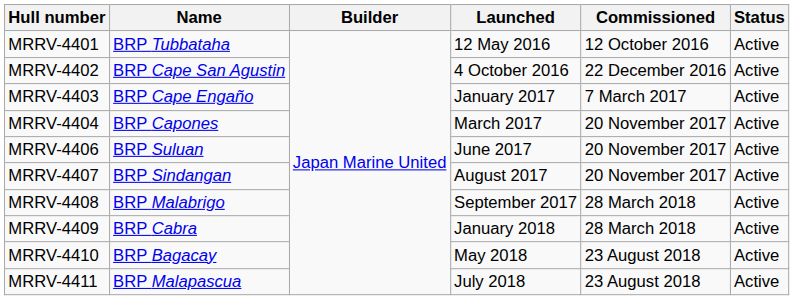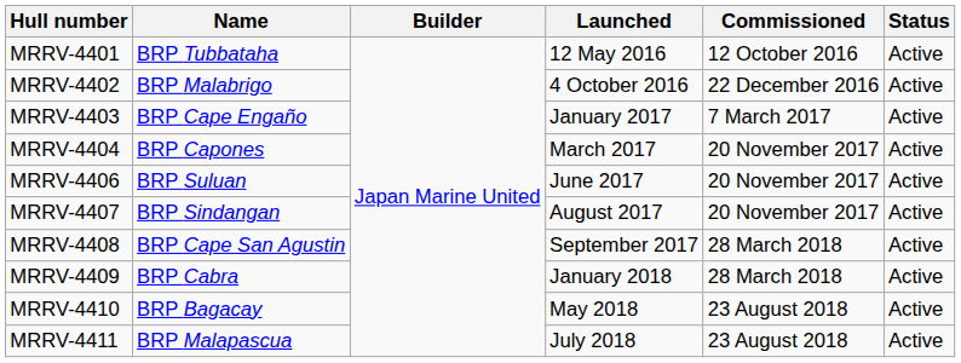MRRV-4402 | Name: BRP Cape San Agustin -> BRP Malabrigo
MRRV-4408 | Name: BRP Malabrigo -> BRP Cape San Agustin
